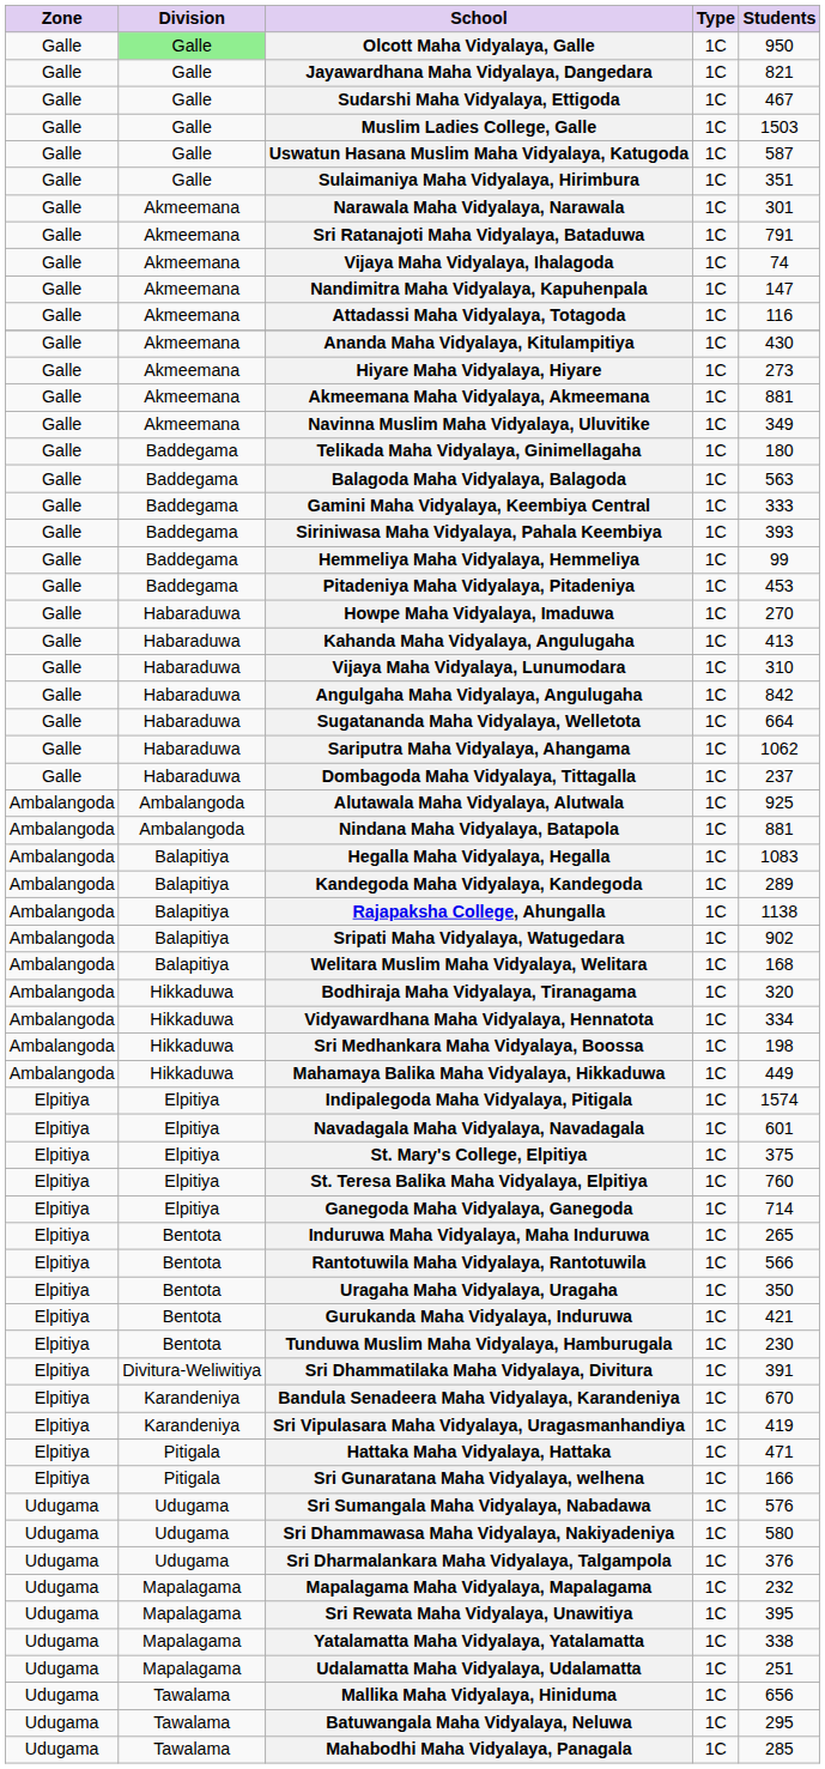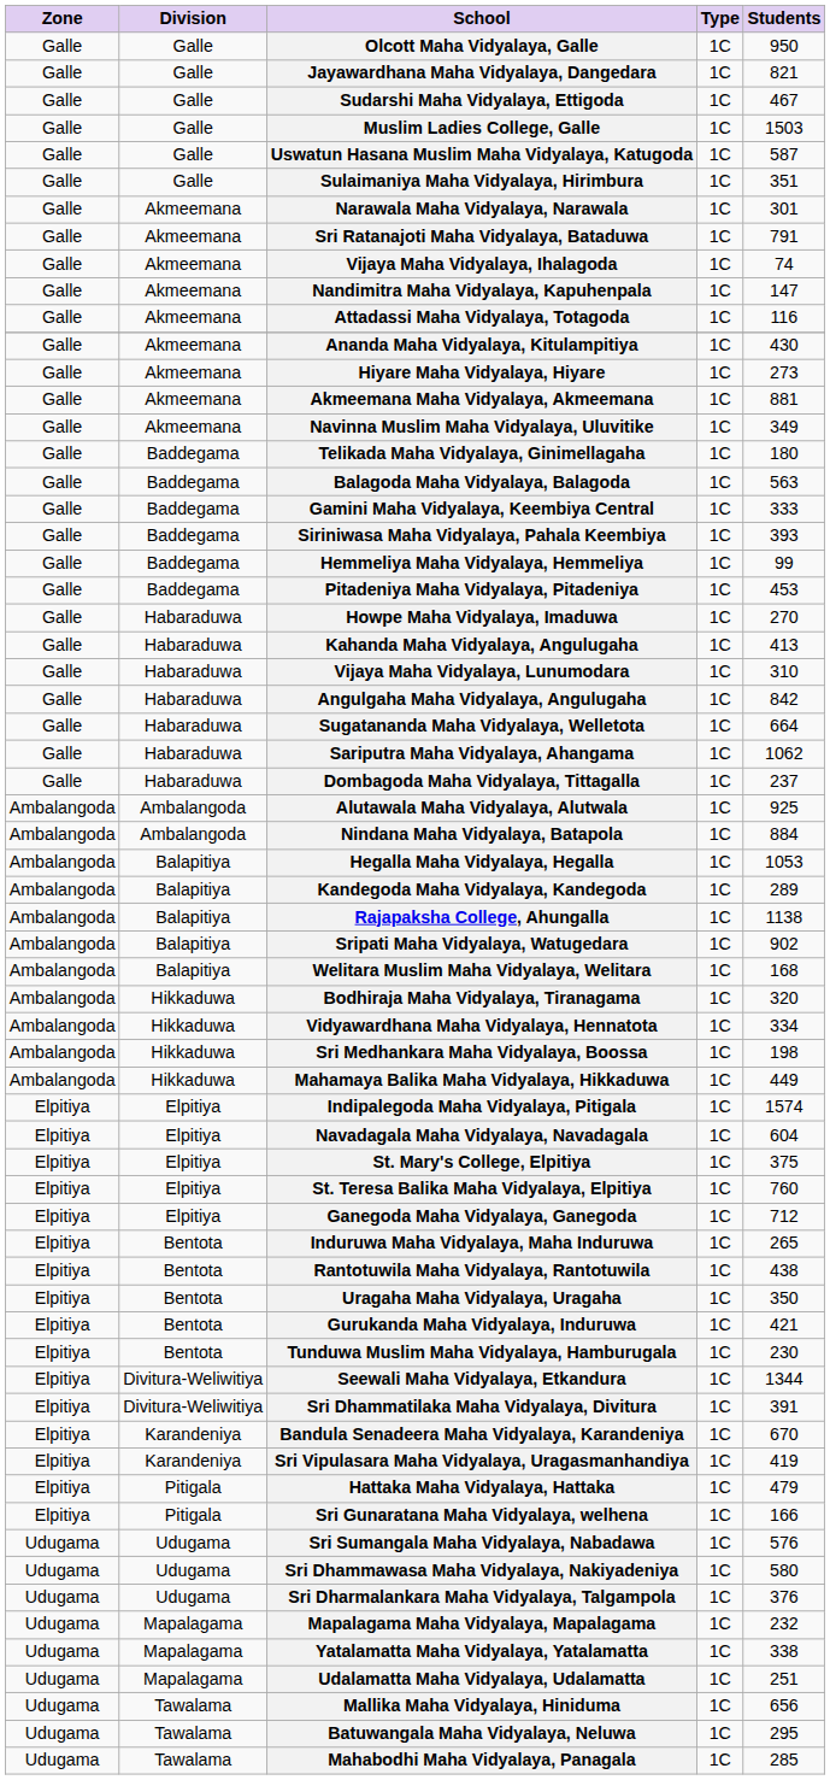Olcott Maha Vidyalaya, Galle | Division: lightgreen background -> no background
Nindana Maha Vidyalaya, Batapola | Students: 881 -> 884
Hegalla Maha Vidyalaya, Hegalla | Students: 1083 -> 1053
Navadagala Maha Vidyalaya, Navadagala | Students: 601 -> 604
Ganegoda Maha Vidyalaya, Ganegoda | Students: 714 -> 712
Rantotuwila Maha Vidyalaya, Rantotuwila | Students: 566 -> 438
+ row: Elpitiya | Divitura-Weliwitiya | Seewali Maha Vidyalaya, Etkandura | 1C | 1344
Hattaka Maha Vidyalaya, Hattaka | Students: 471 -> 479
- row: Udugama | Mapalagama | Sri Rewata Maha Vidyalaya, Unawitiya | 1C | 395
